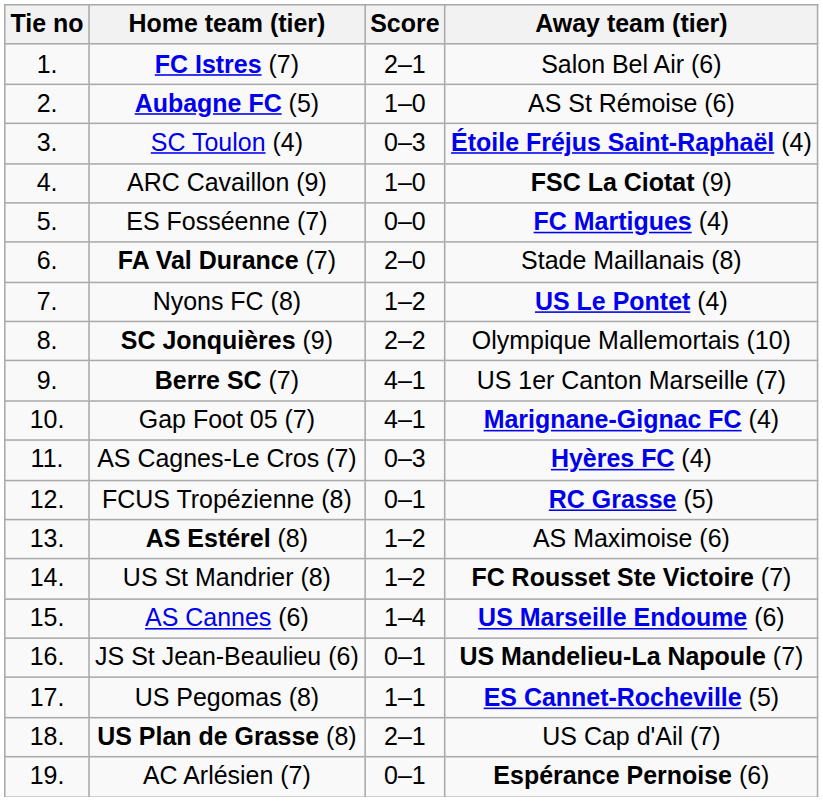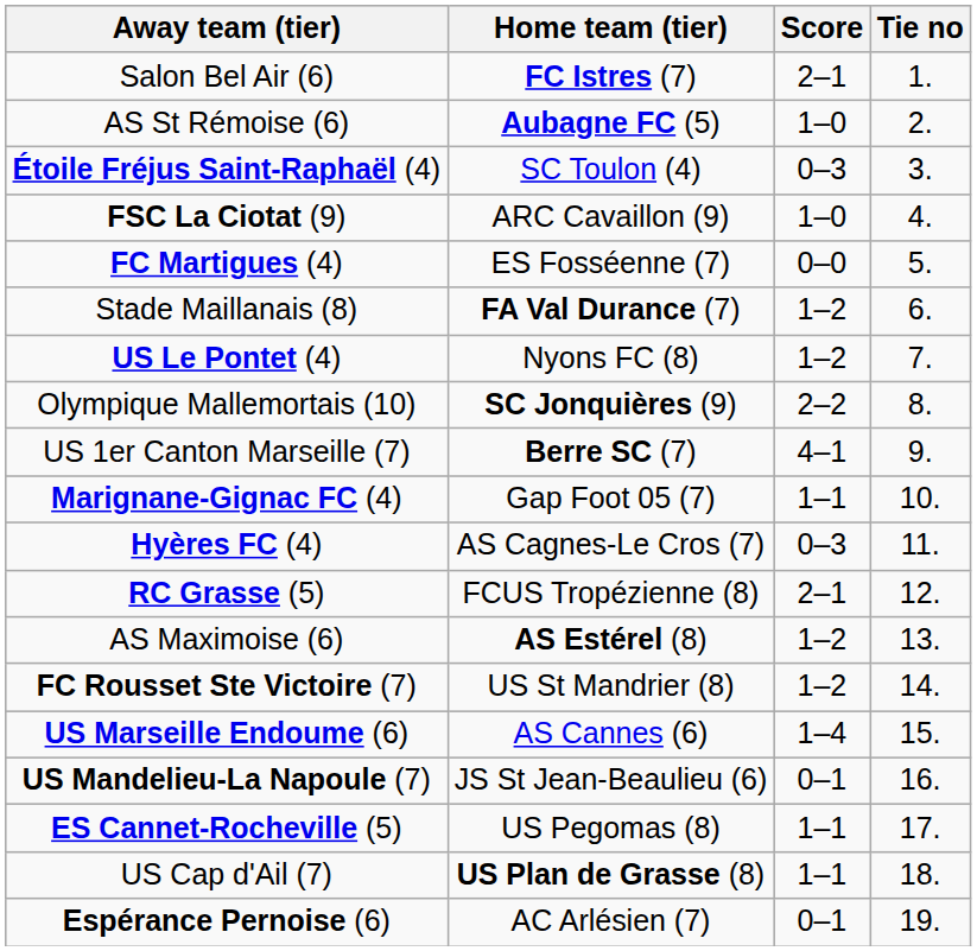columns swapped: Tie no <-> Away team (tier)
FA Val Durance (7) | Score: 2–0 -> 1–2
Gap Foot 05 (7) | Score: 4–1 -> 1–1
FCUS Tropézienne (8) | Score: 0–1 -> 2–1
US Plan de Grasse (8) | Score: 2–1 -> 1–1
